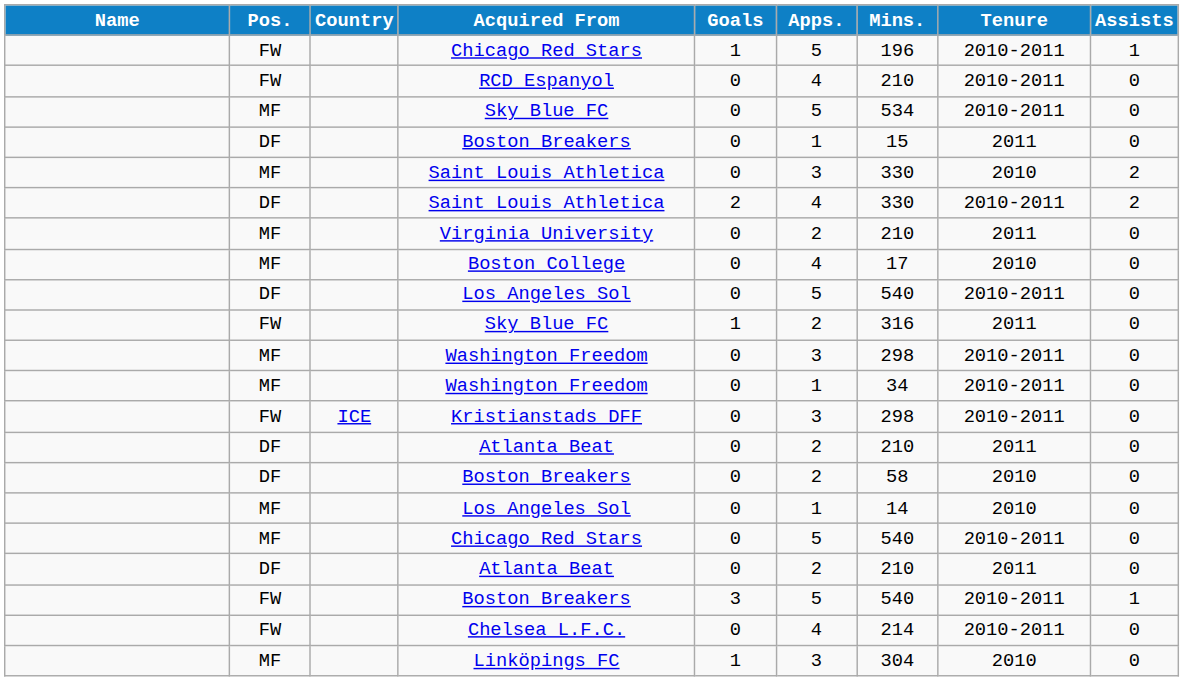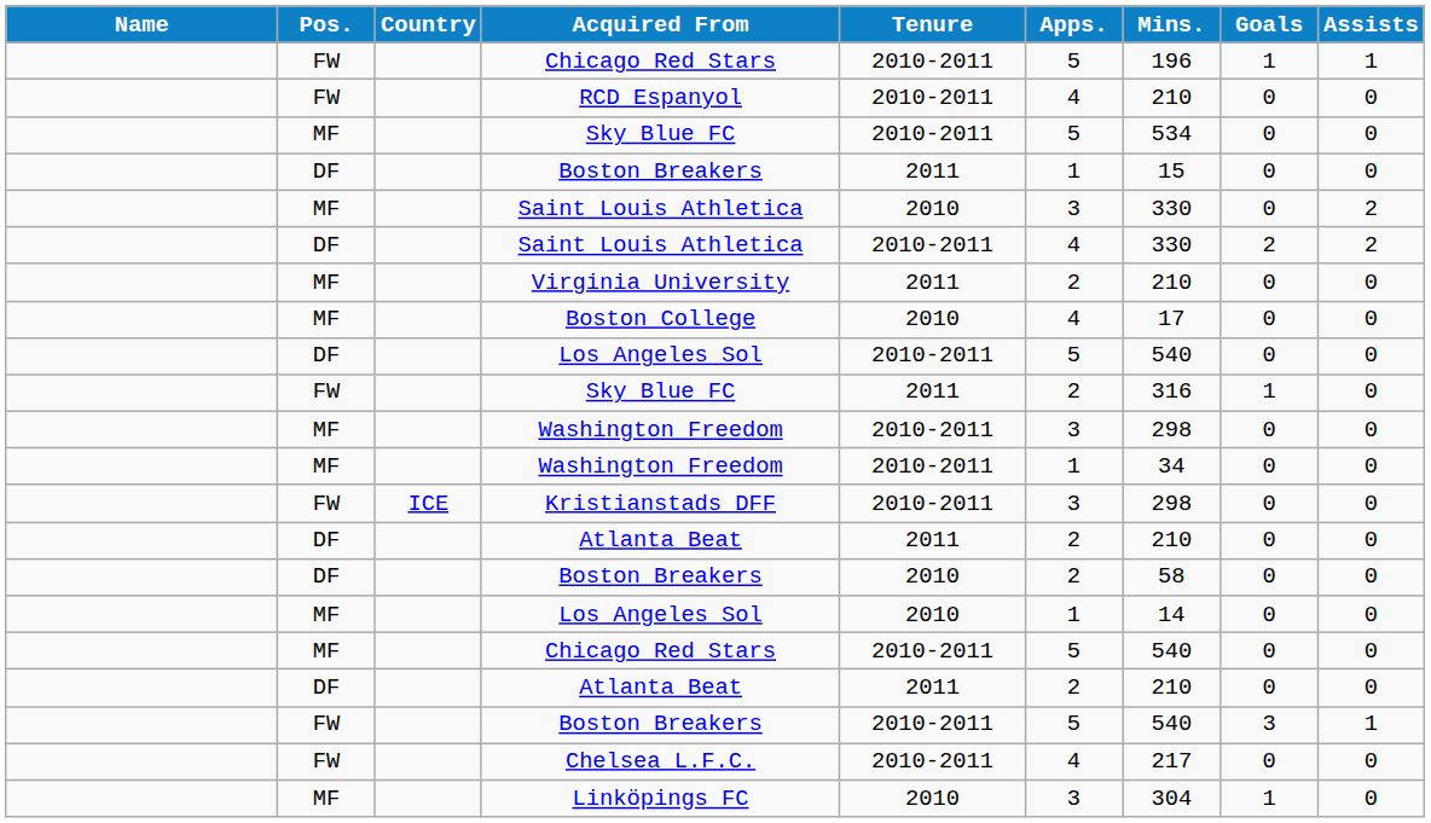columns swapped: Tenure <-> Goals
Chelsea L.F.C. | Mins.: 214 -> 217
